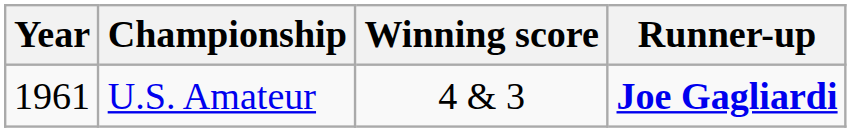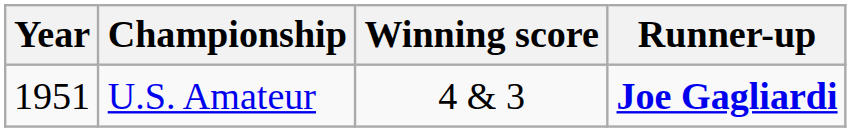U.S. Amateur | Year: 1961 -> 1951
